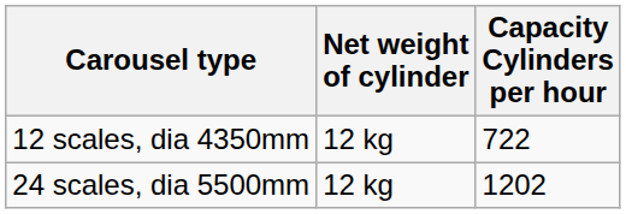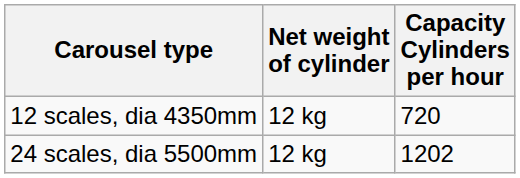12 scales, dia 4350mm | Capacity Cylinders per hour: 722 -> 720
